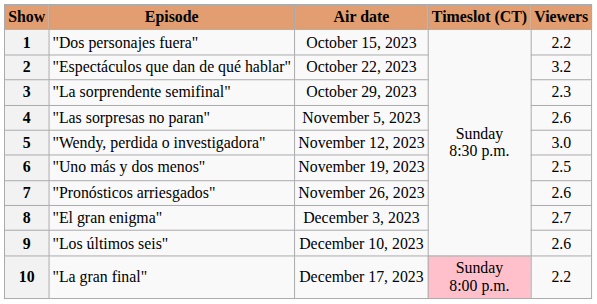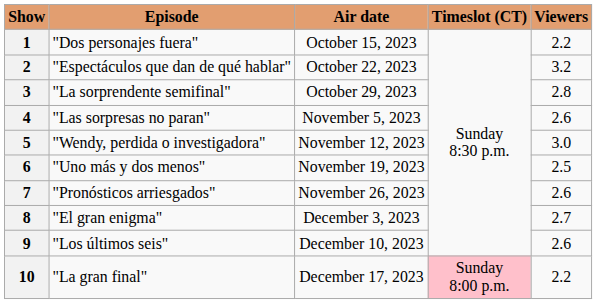3 | Viewers: 2.3 -> 2.8
